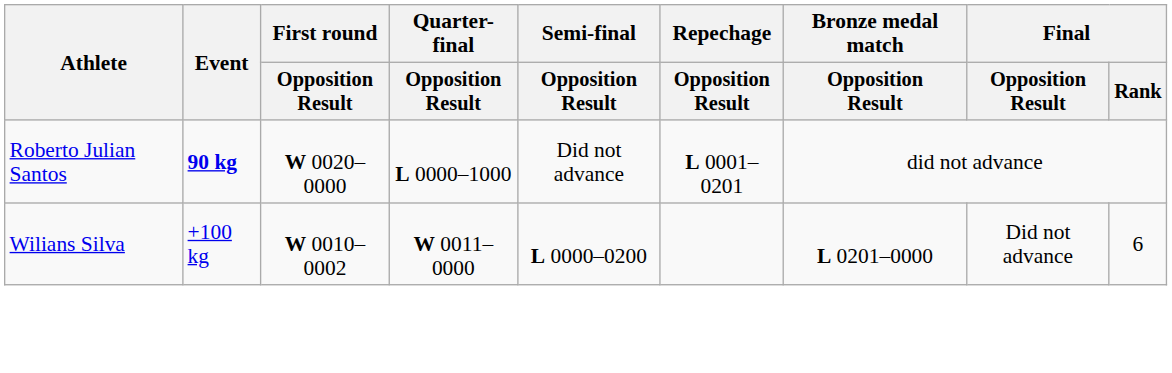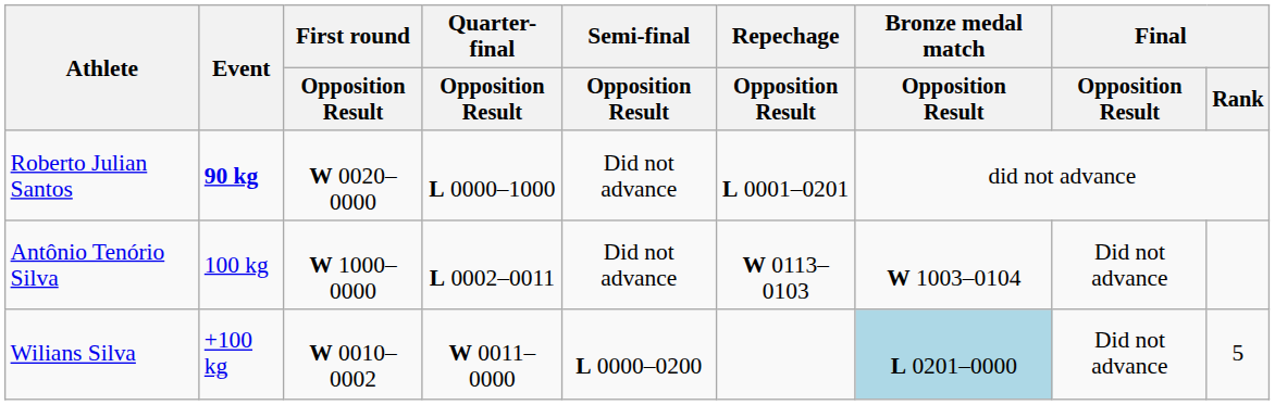+ row: Antônio Tenório Silva | 100 kg | W 1000–0000 | L 0002–0011 | Did not advance | W 0113–0103 | W 1003–0104 | Did not advance
Wilians Silva | Bronze medal match / Opposition Result: no background -> lightblue background
Wilians Silva | Final / Rank: 6 -> 5
